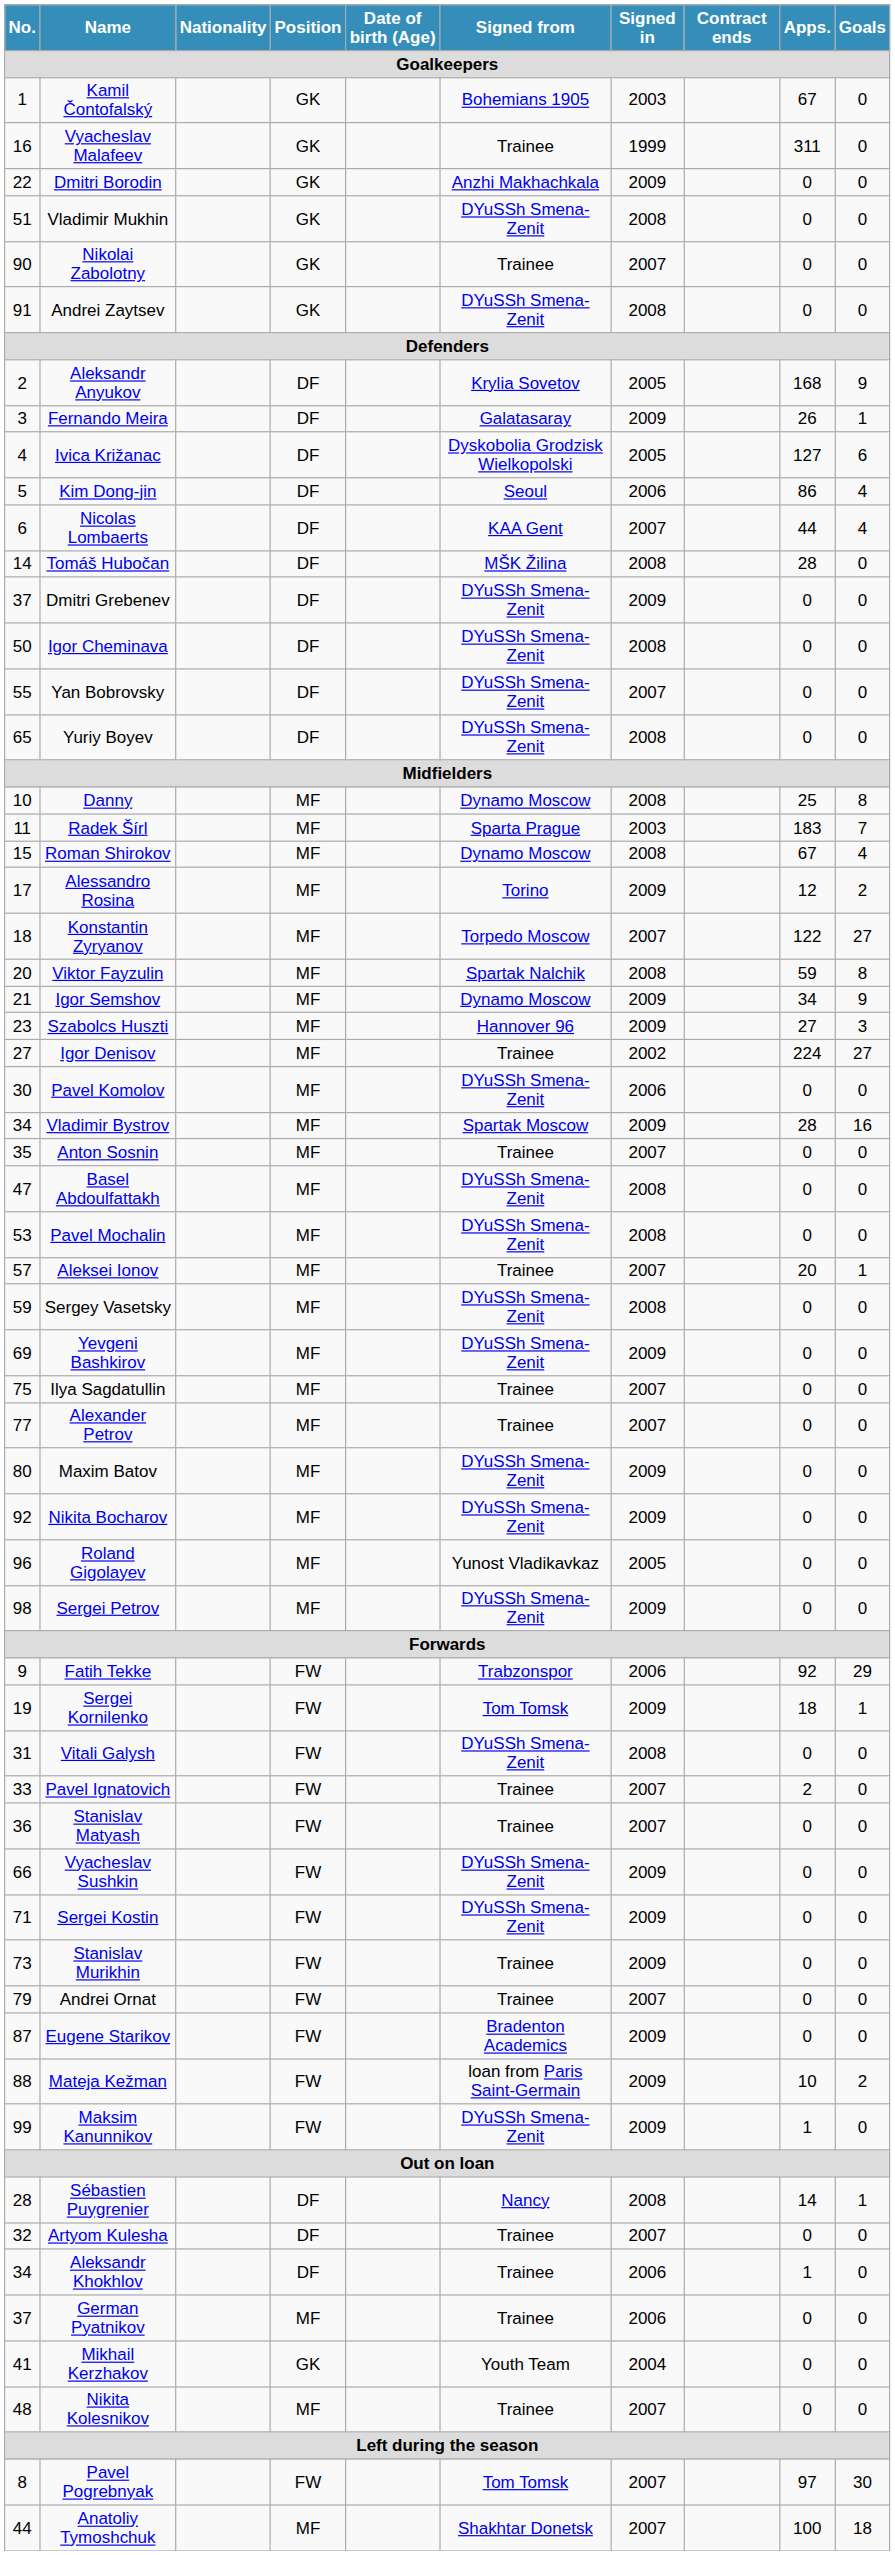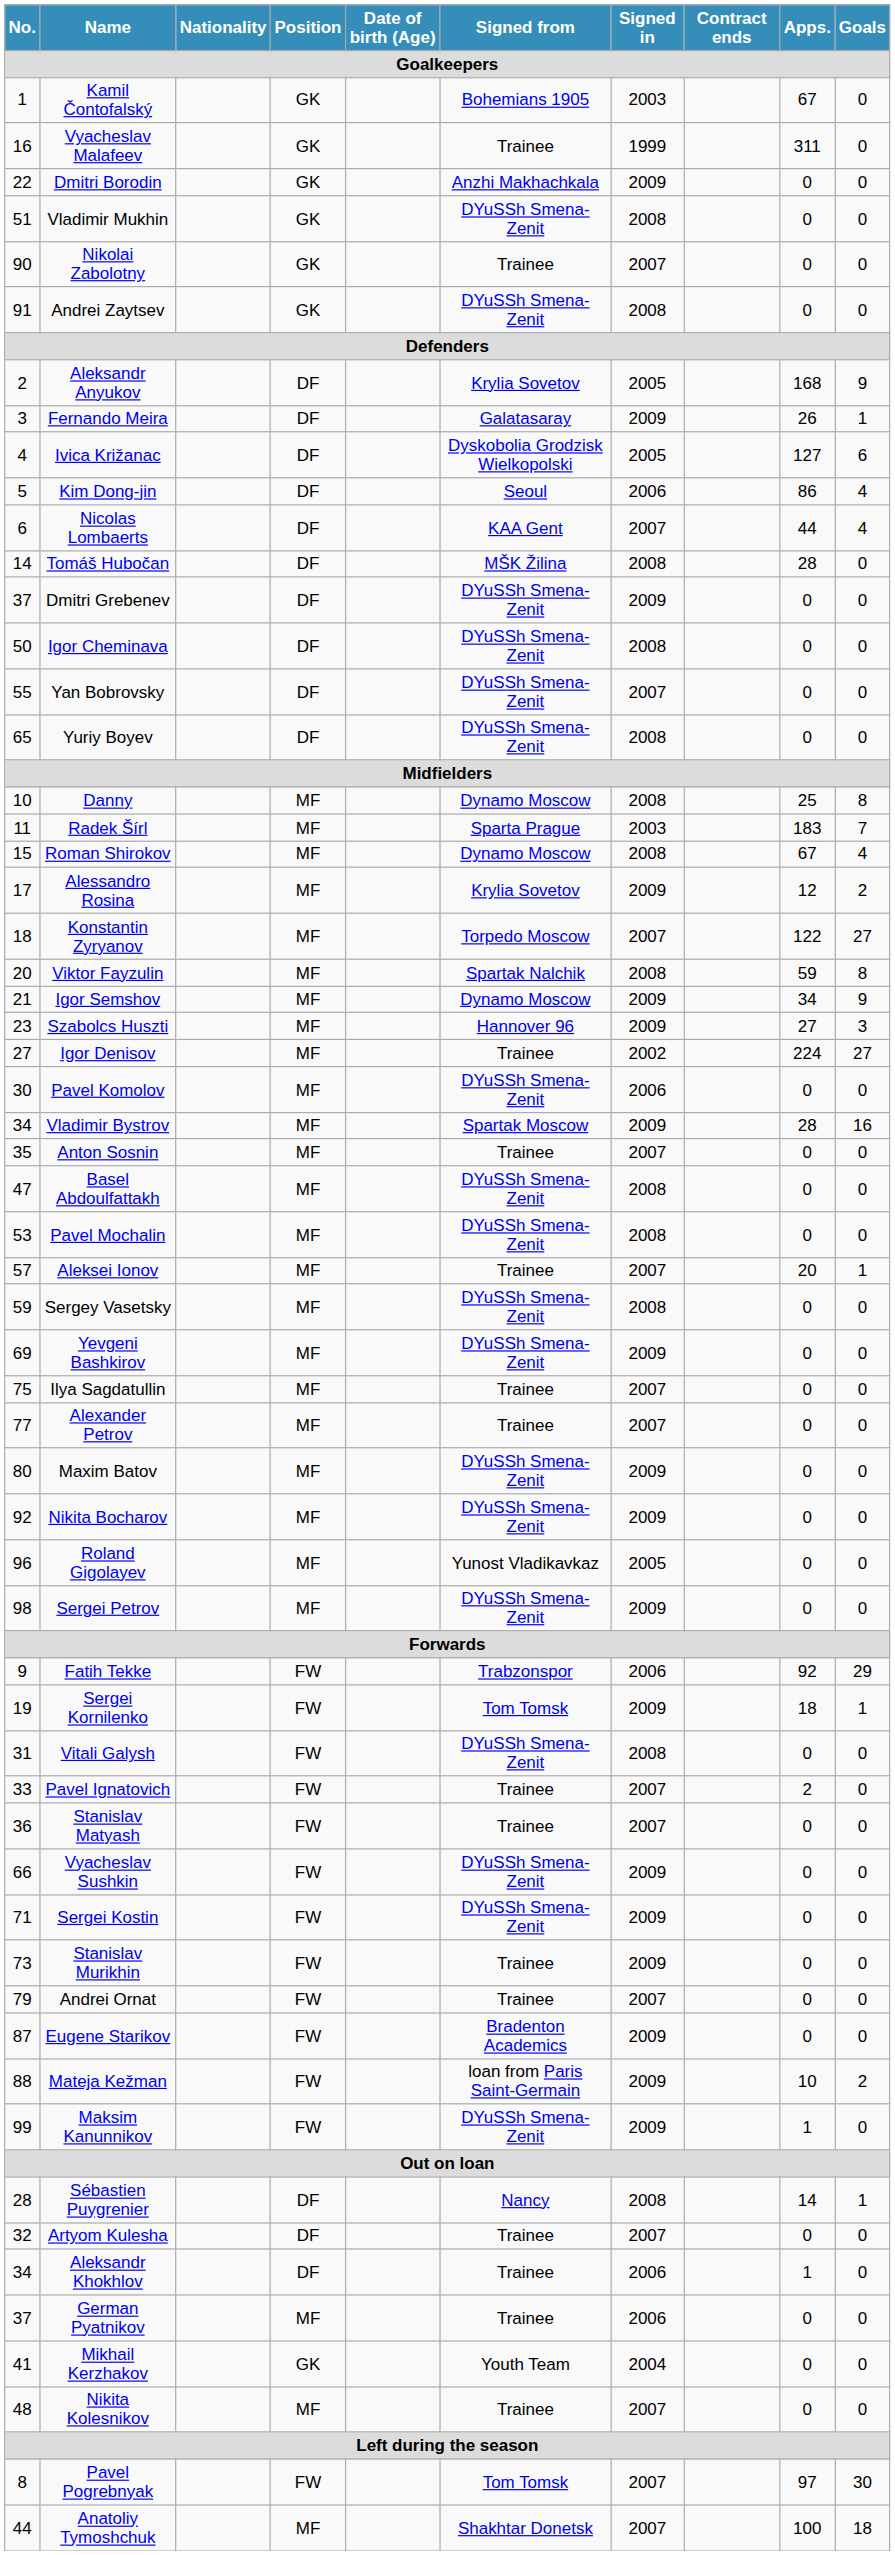Alessandro Rosina | Signed from: Torino -> Krylia Sovetov
